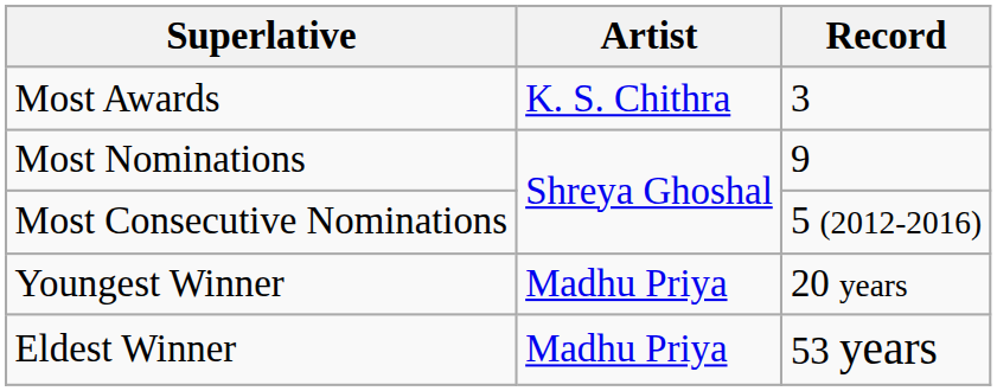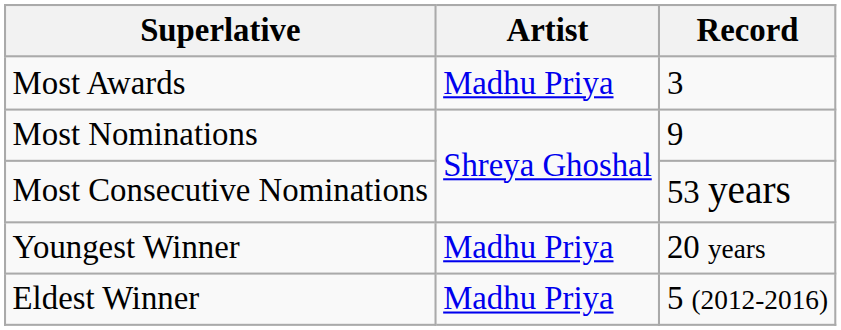Most Awards | Artist: K. S. Chithra -> Madhu Priya
Most Consecutive Nominations | Record: 5 (2012-2016) -> 53 years
Eldest Winner | Record: 53 years -> 5 (2012-2016)
